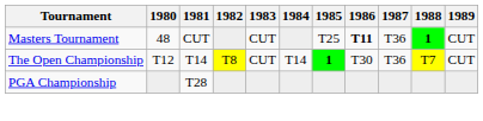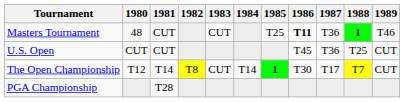Masters Tournament | 1989: CUT -> T46
+ row: U.S. Open | CUT | CUT | T45 | T36 | T25 | CUT
The Open Championship | 1987: T36 -> T17
